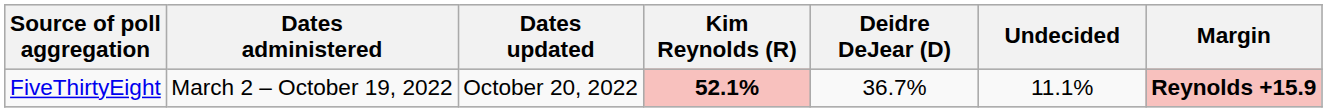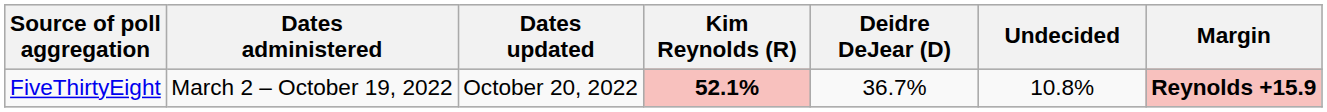FiveThirtyEight | Undecided: 11.1% -> 10.8%
